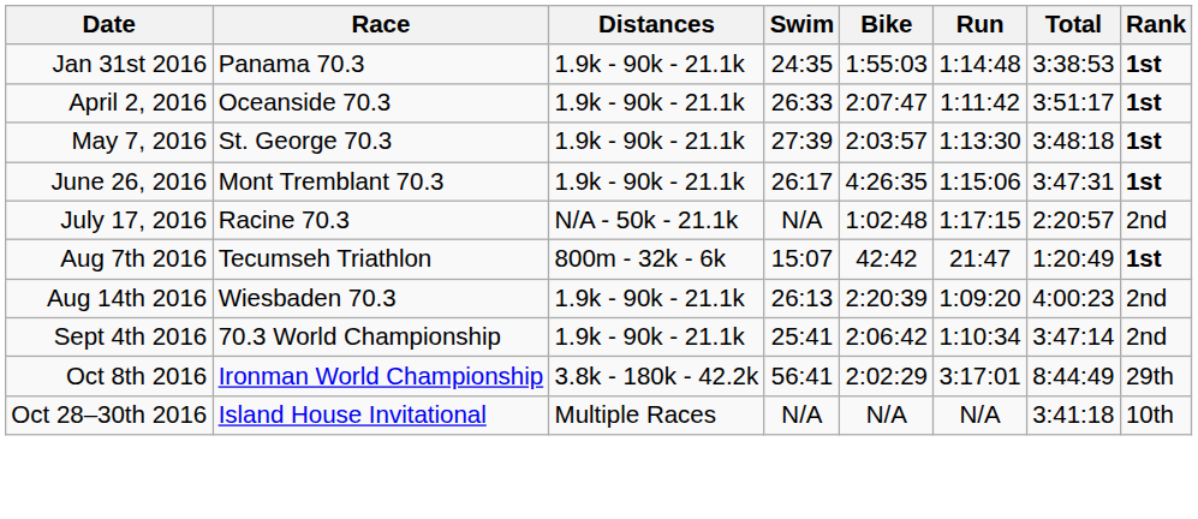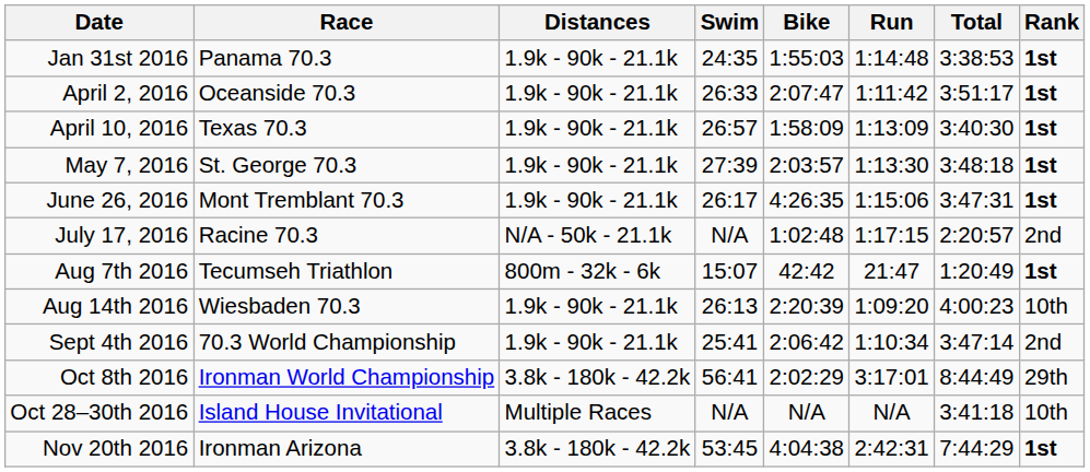+ row: April 10, 2016 | Texas 70.3 | 1.9k - 90k - 21.1k | 26:57 | 1:58:09 | 1:13:09 | 3:40:30 | 1st
Aug 14th 2016 | Rank: 2nd -> 10th
+ row: Nov 20th 2016 | Ironman Arizona | 3.8k - 180k - 42.2k | 53:45 | 4:04:38 | 2:42:31 | 7:44:29 | 1st
